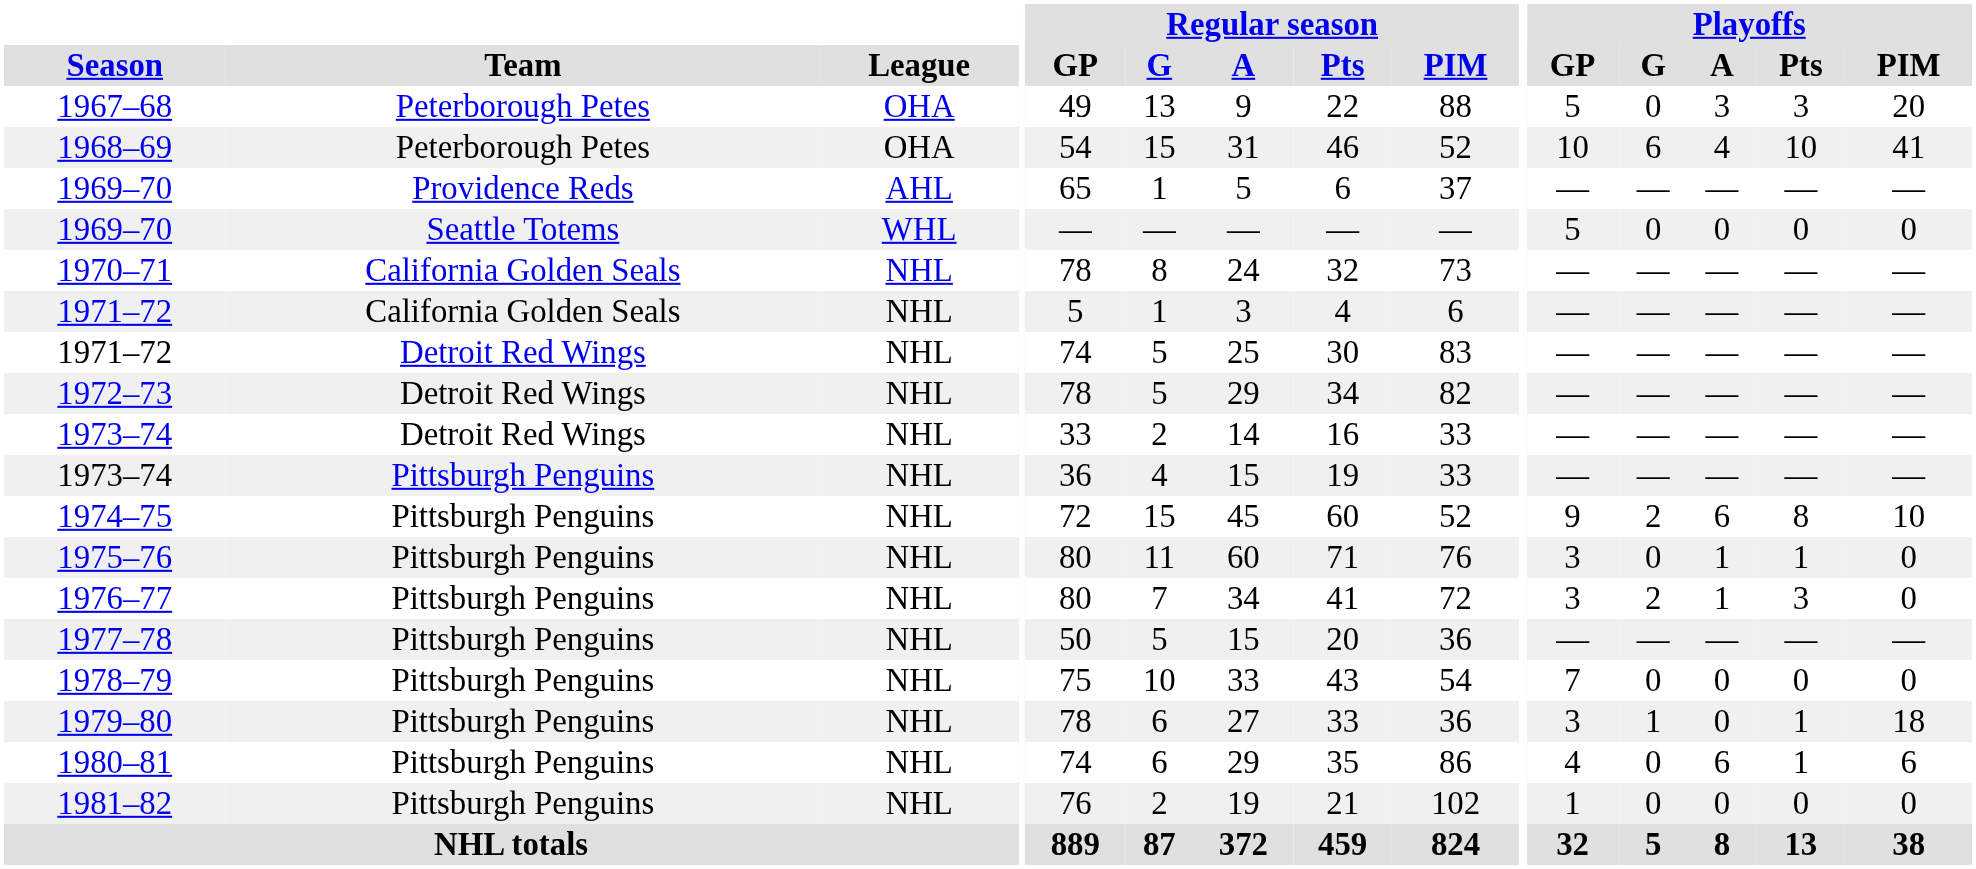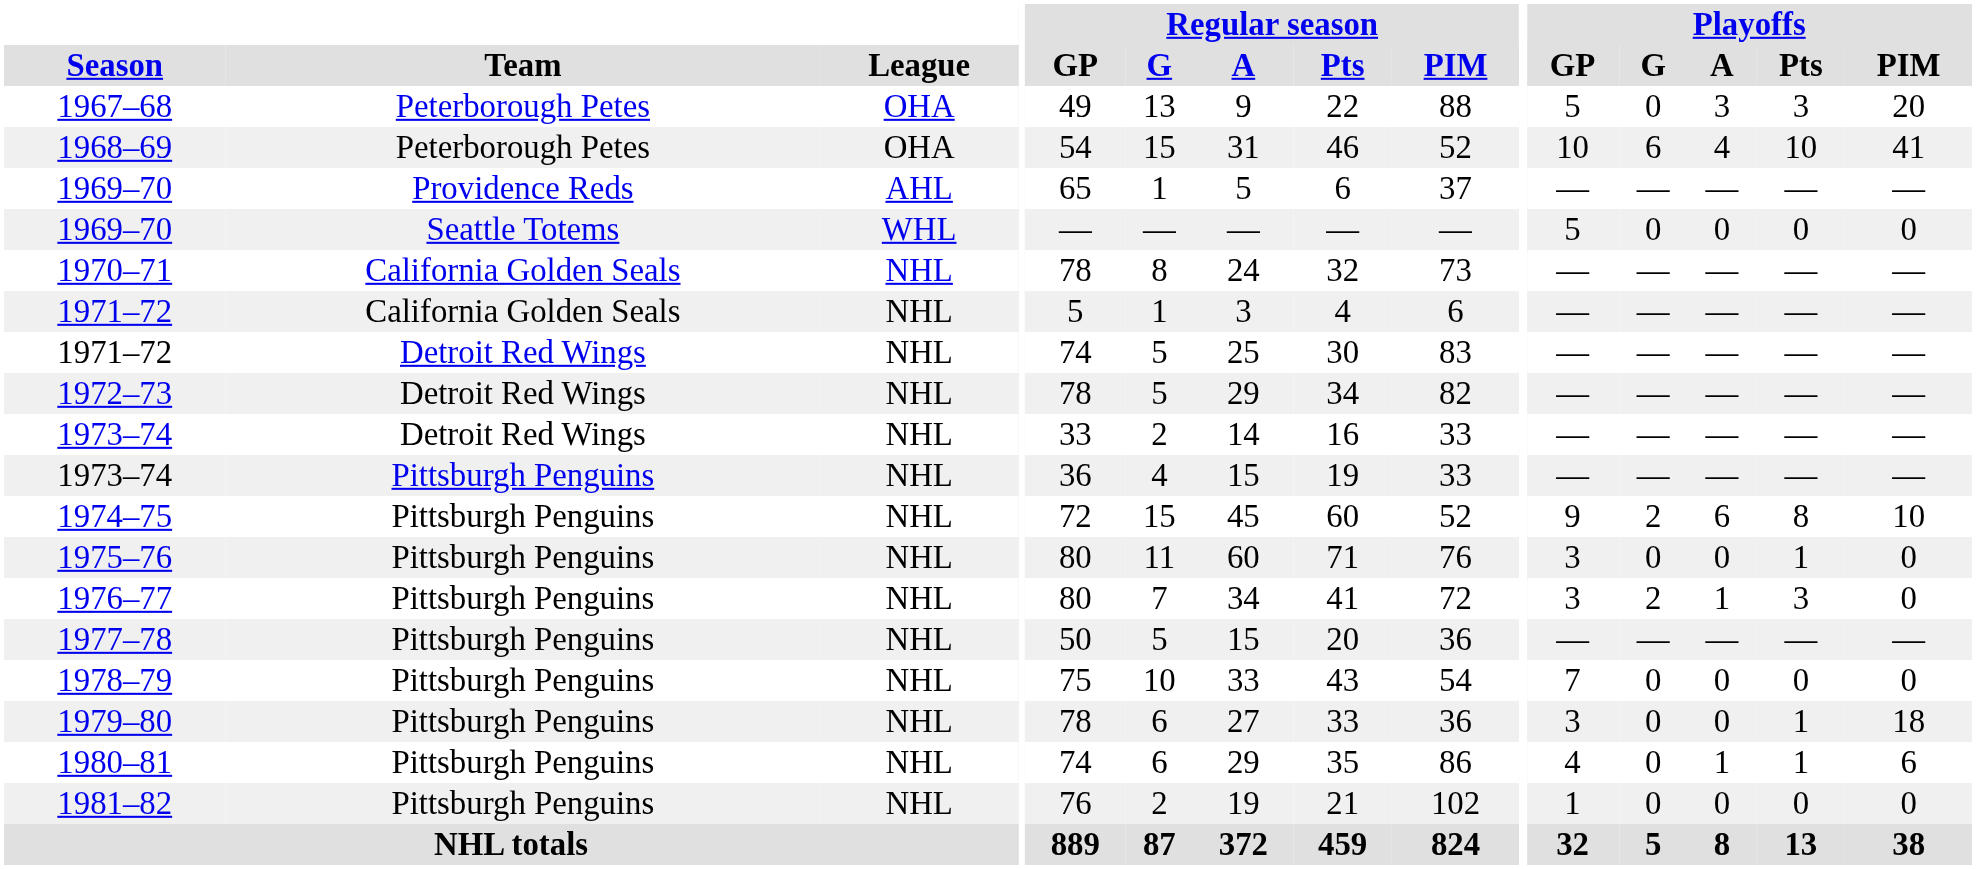1975–76 | Playoffs / A: 1 -> 0
1979–80 | Playoffs / G: 1 -> 0
1980–81 | Playoffs / A: 6 -> 1
